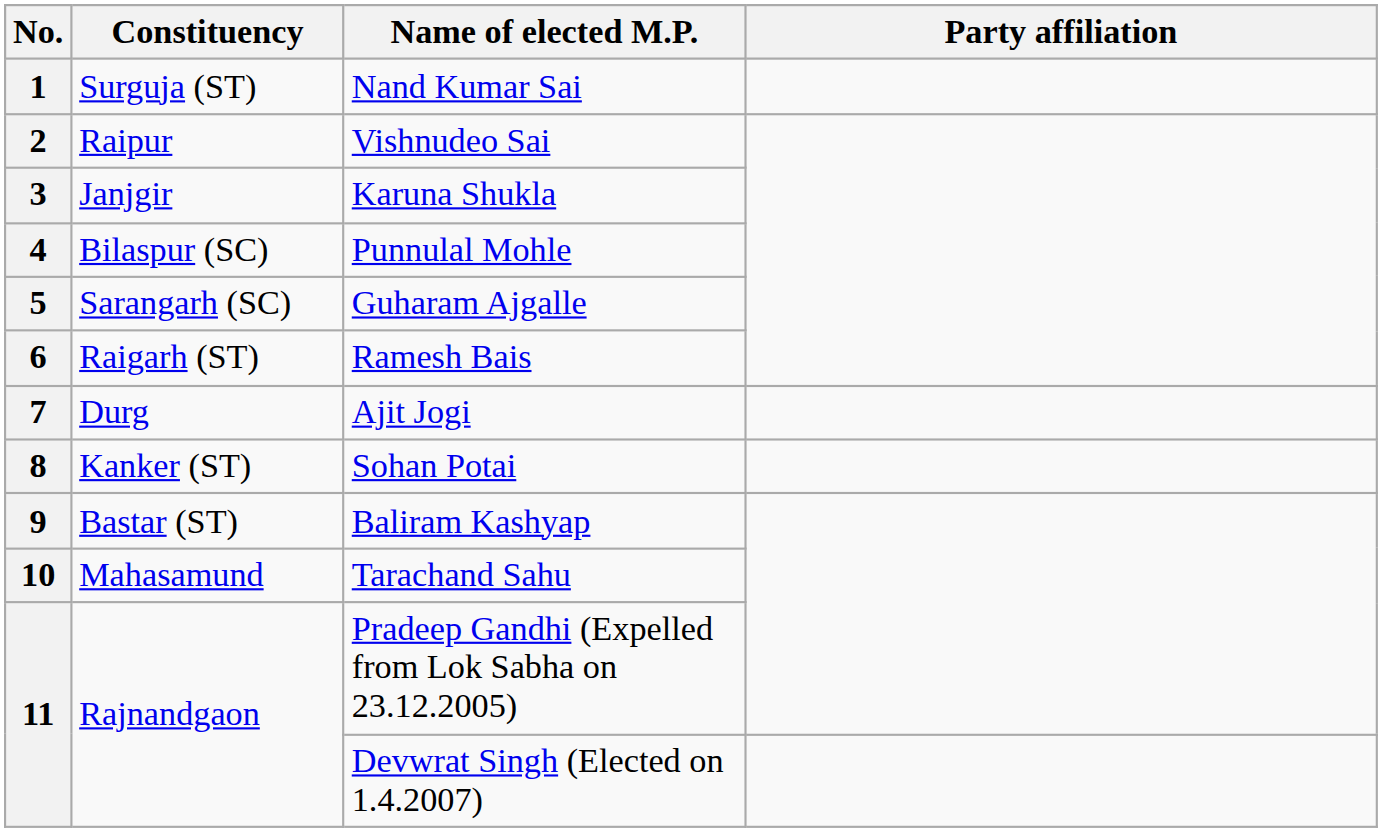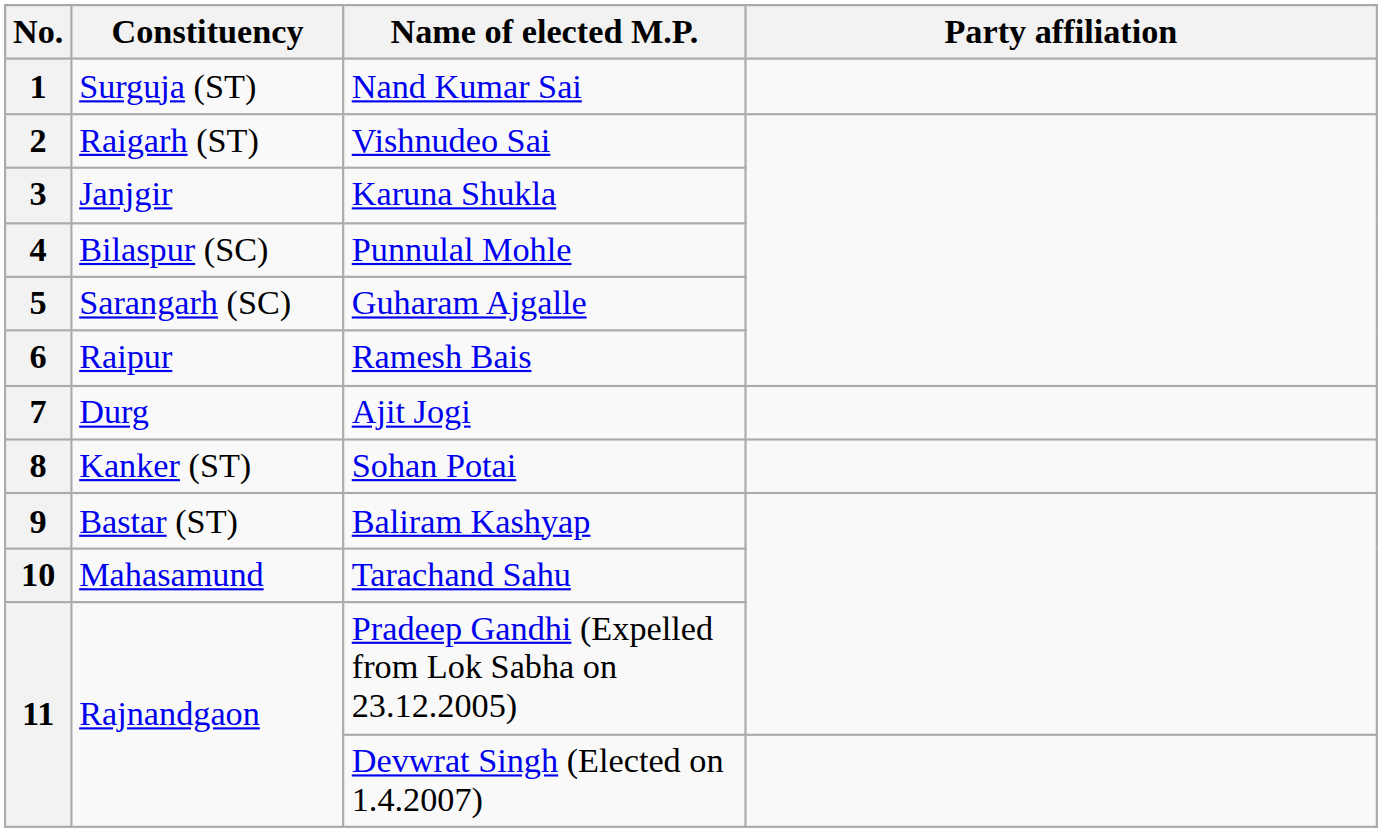2 | Constituency: Raipur -> Raigarh (ST)
6 | Constituency: Raigarh (ST) -> Raipur
